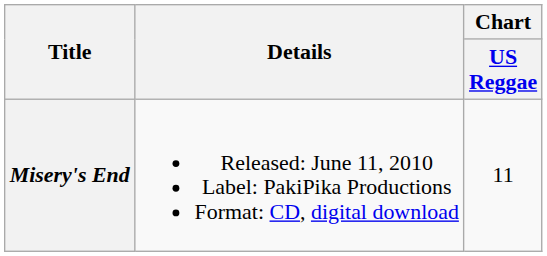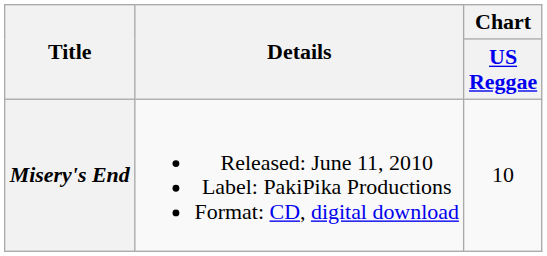Misery's End | Chart / US Reggae: 11 -> 10
